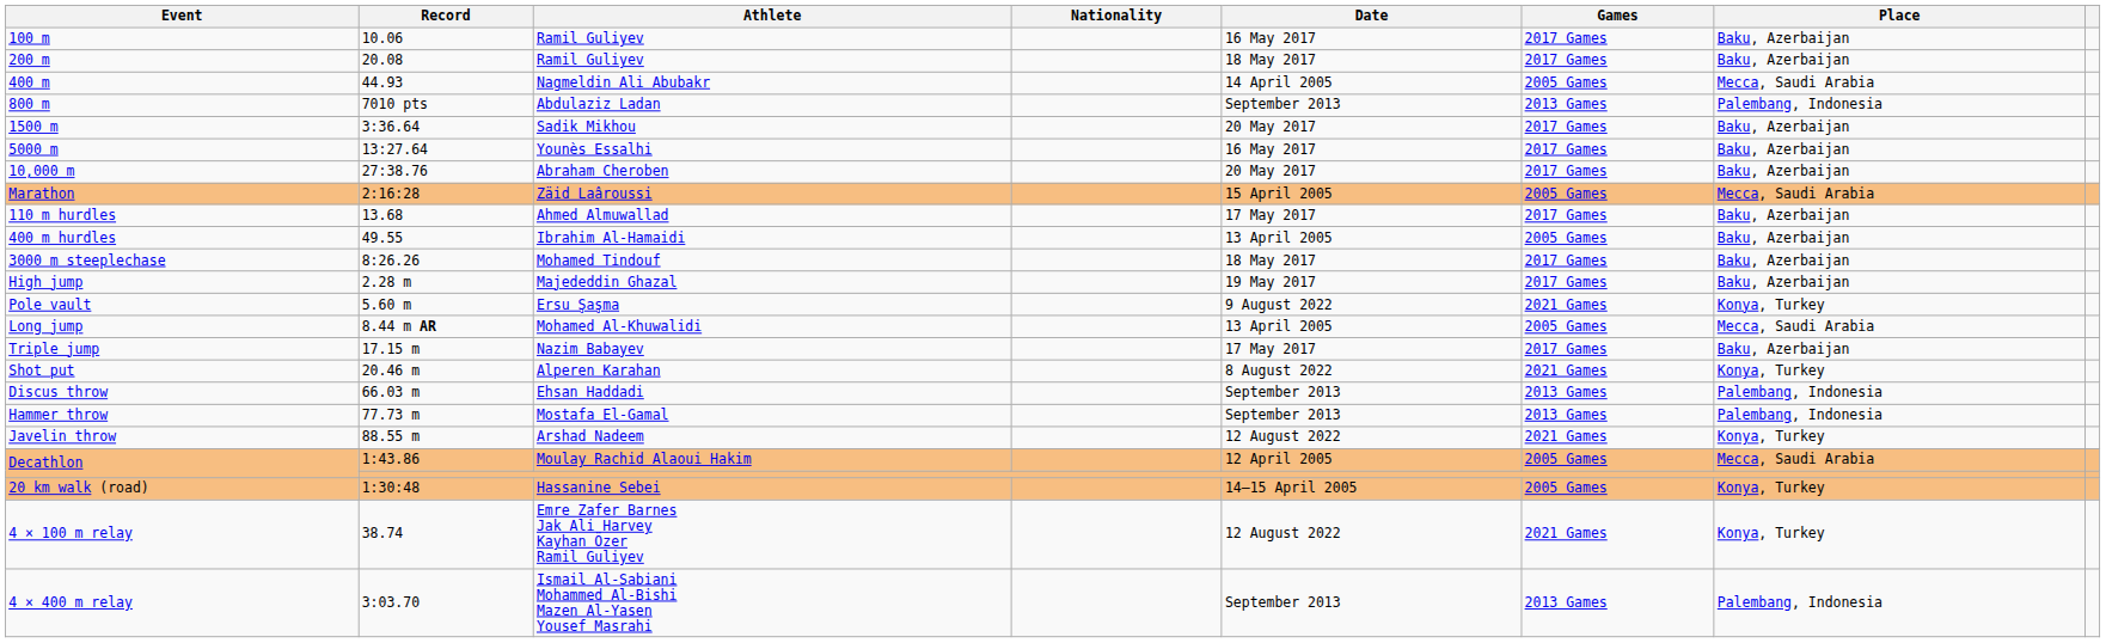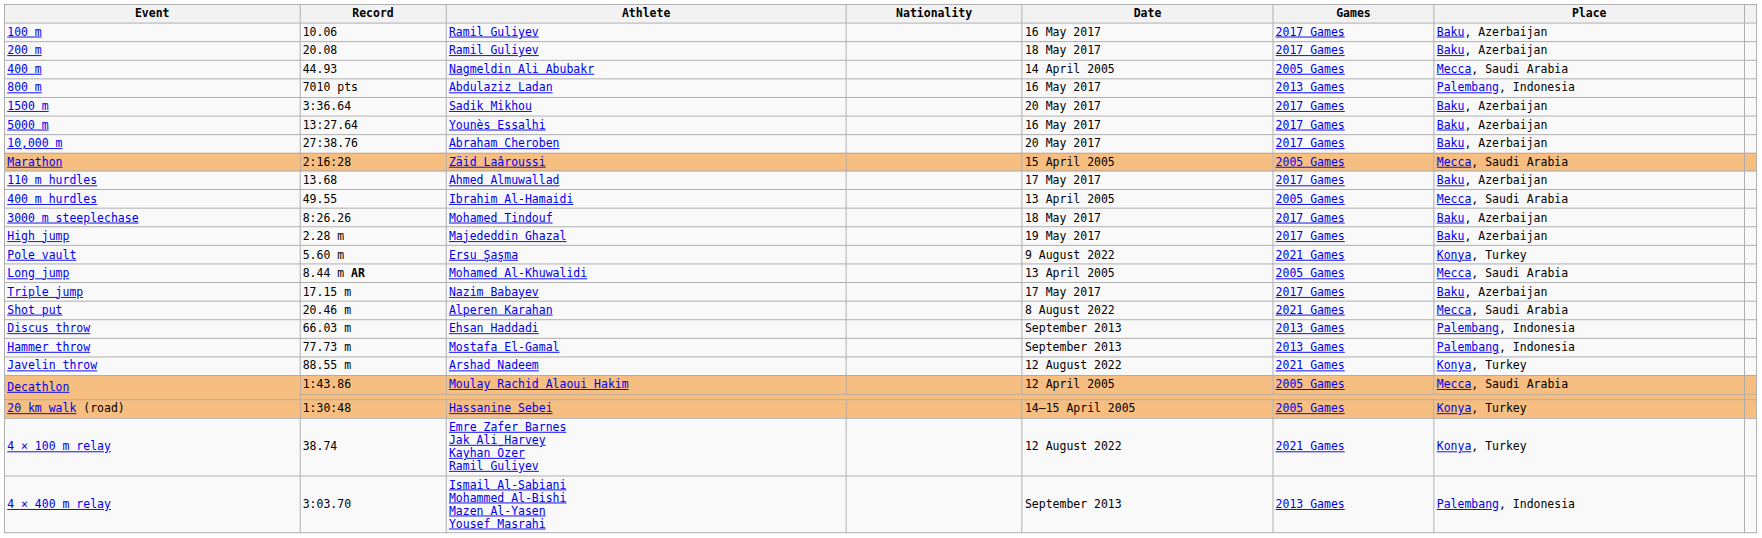800 m | Date: September 2013 -> 16 May 2017
400 m hurdles | Place: Baku, Azerbaijan -> Mecca, Saudi Arabia
Shot put | Place: Konya, Turkey -> Mecca, Saudi Arabia
